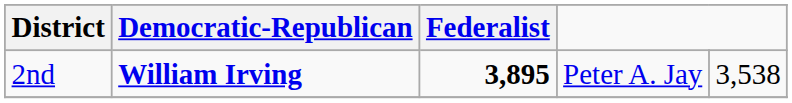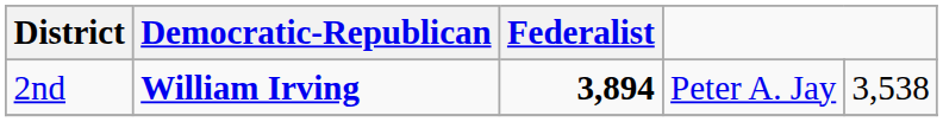2nd | Federalist: 3,895 -> 3,894
